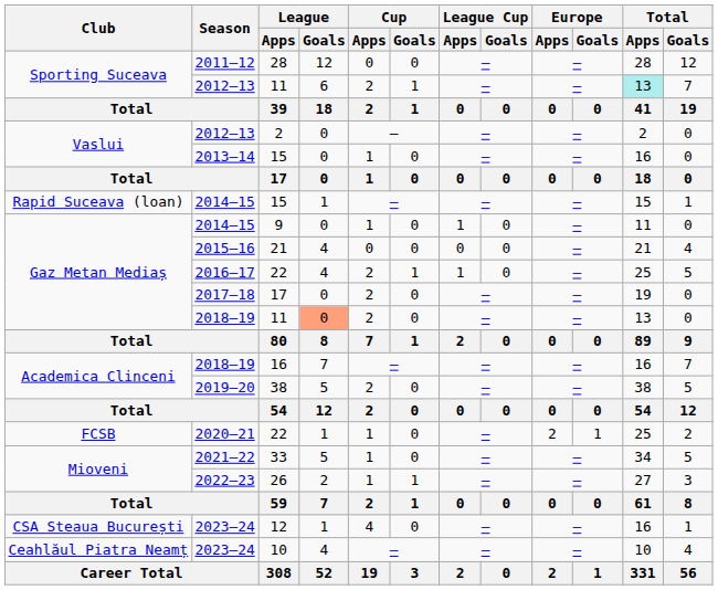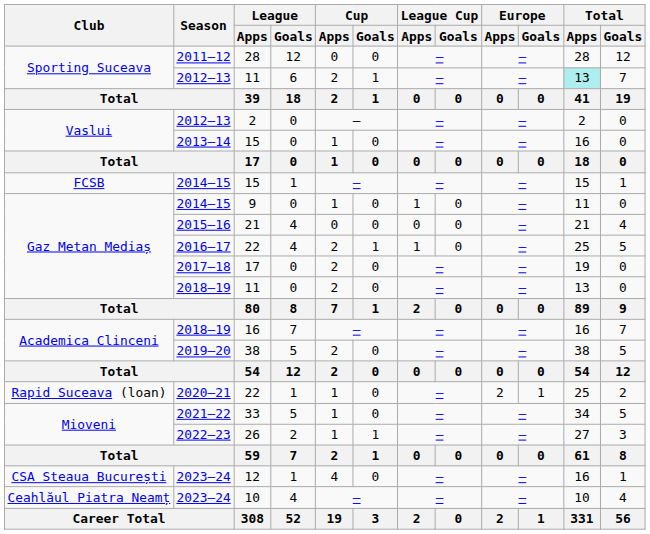2014–15 / 15 | Club: Rapid Suceava (loan) -> FCSB
2018–19 / 11 | League / Goals: lightsalmon background -> no background
2020–21 / 22 | Club: FCSB -> Rapid Suceava (loan)
